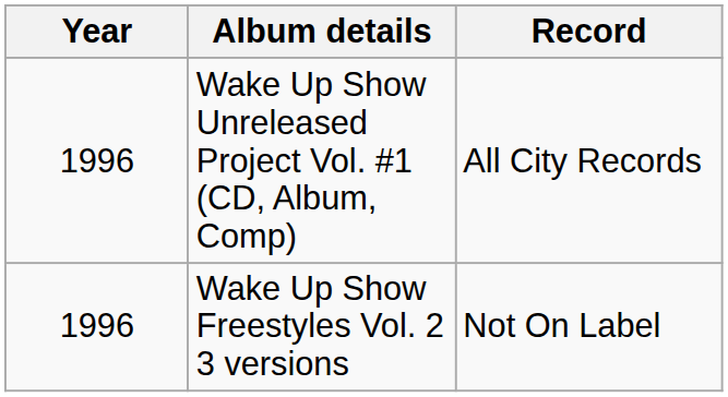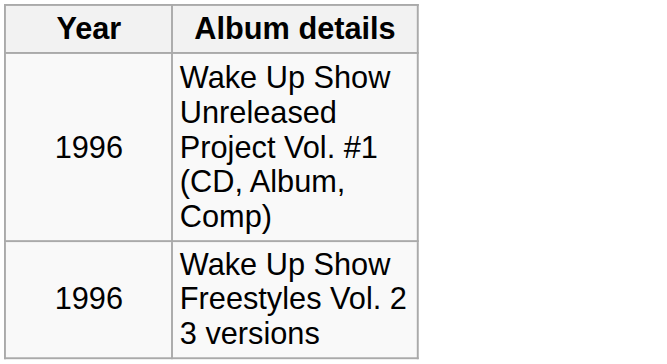- column: Record | All City Records | Not On Label
